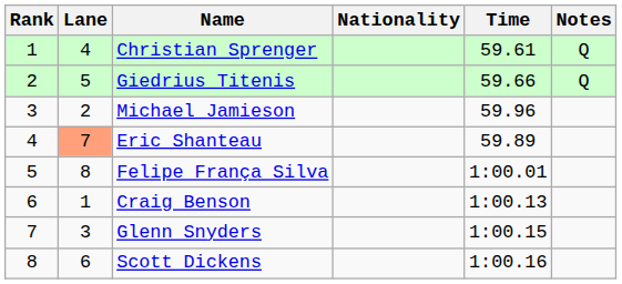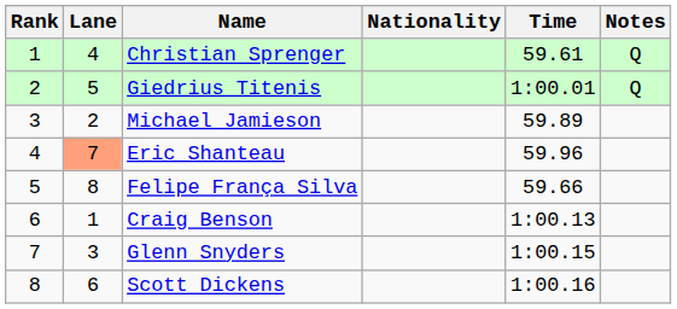Giedrius Titenis | Time: 59.66 -> 1:00.01
Michael Jamieson | Time: 59.96 -> 59.89
Eric Shanteau | Time: 59.89 -> 59.96
Felipe França Silva | Time: 1:00.01 -> 59.66
